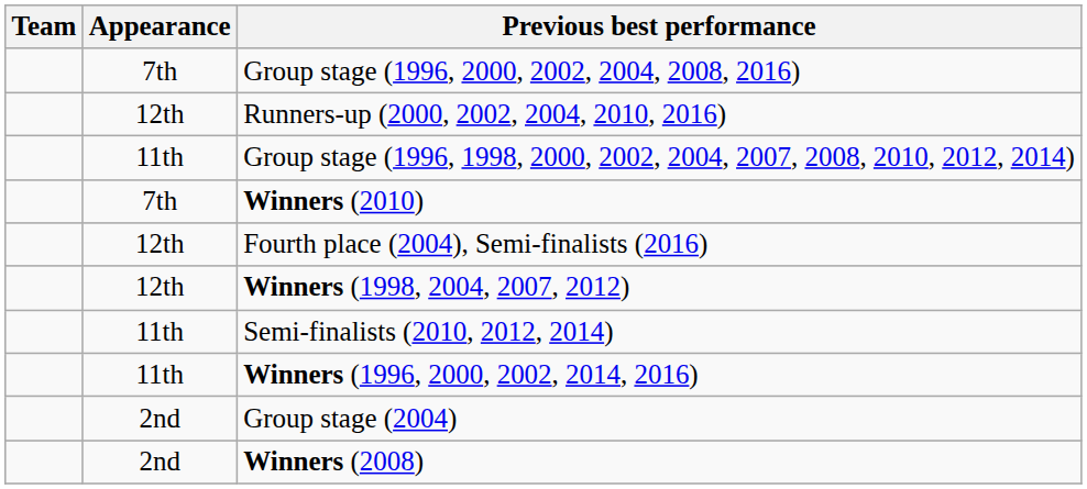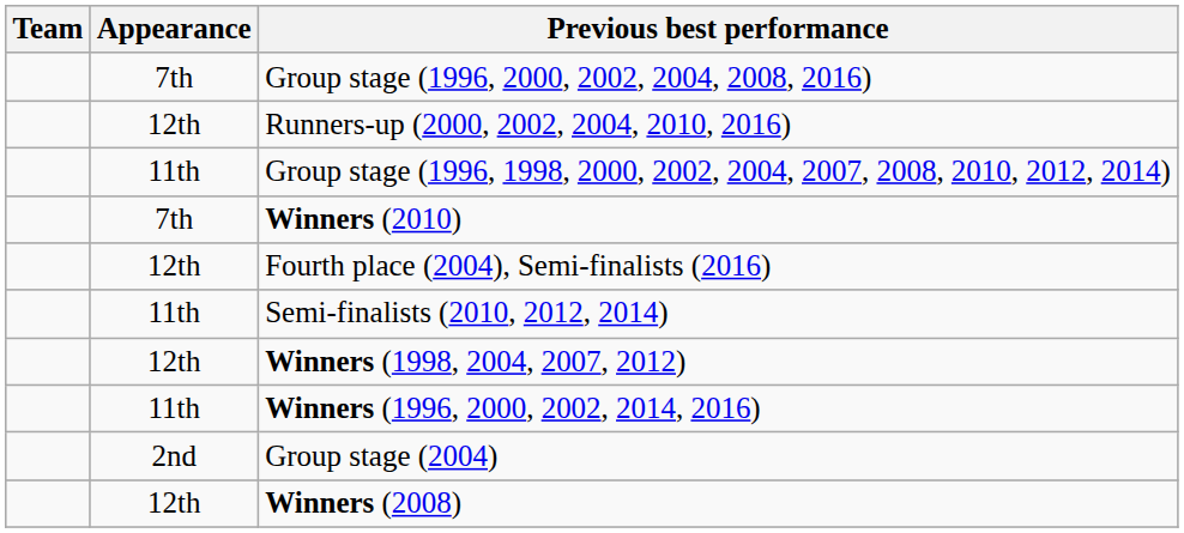rows swapped: Semi-finalists (2010, 2012, 2014) <-> Winners (1998, 2004, 2007, 2012)
Winners (2008) | Appearance: 2nd -> 12th
